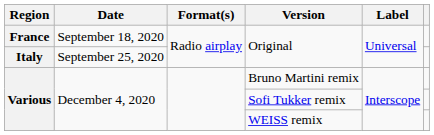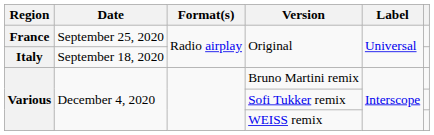France / Original | Date: September 18, 2020 -> September 25, 2020
Italy / Original | Date: September 25, 2020 -> September 18, 2020
